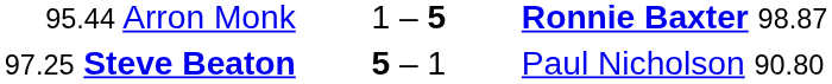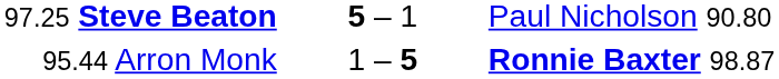rows swapped: 95.44 Arron Monk <-> 97.25 Steve Beaton
